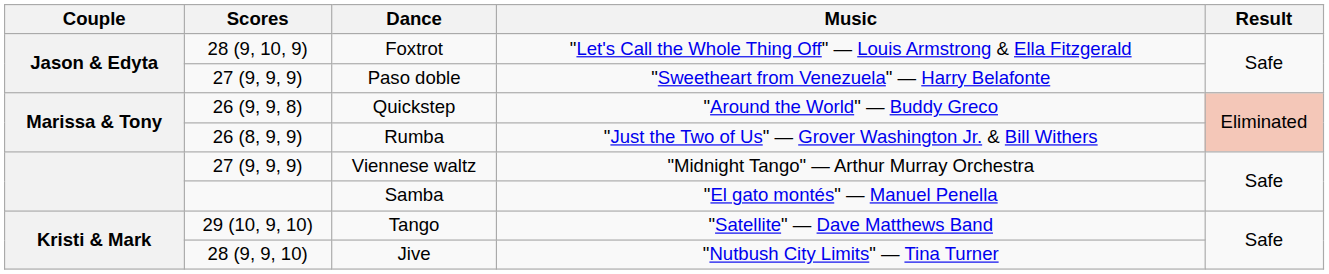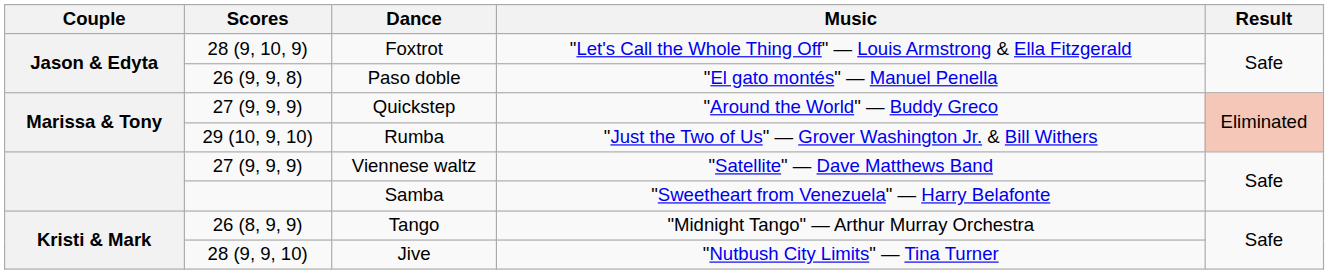Paso doble | Scores: 27 (9, 9, 9) -> 26 (9, 9, 8)
Paso doble | Music: "Sweetheart from Venezuela" — Harry Belafonte -> "El gato montés" — Manuel Penella
Quickstep | Scores: 26 (9, 9, 8) -> 27 (9, 9, 9)
Rumba | Scores: 26 (8, 9, 9) -> 29 (10, 9, 10)
Viennese waltz | Music: "Midnight Tango" — Arthur Murray Orchestra -> "Satellite" — Dave Matthews Band
Samba | Music: "El gato montés" — Manuel Penella -> "Sweetheart from Venezuela" — Harry Belafonte
Tango | Scores: 29 (10, 9, 10) -> 26 (8, 9, 9)
Tango | Music: "Satellite" — Dave Matthews Band -> "Midnight Tango" — Arthur Murray Orchestra
